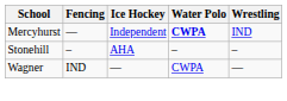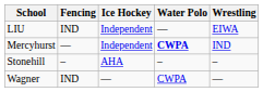+ row: LIU | IND | Independent | — | EIWA
